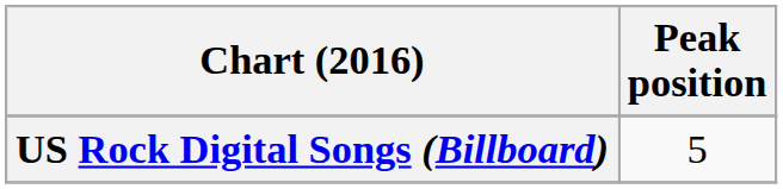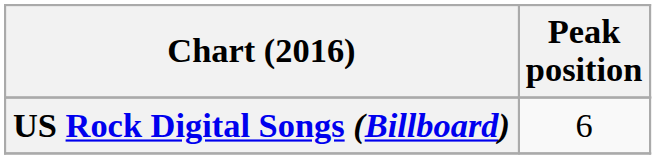US Rock Digital Songs (Billboard) | Peak position: 5 -> 6
